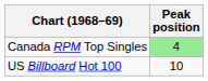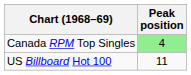US Billboard Hot 100 | Peak position: 10 -> 11
